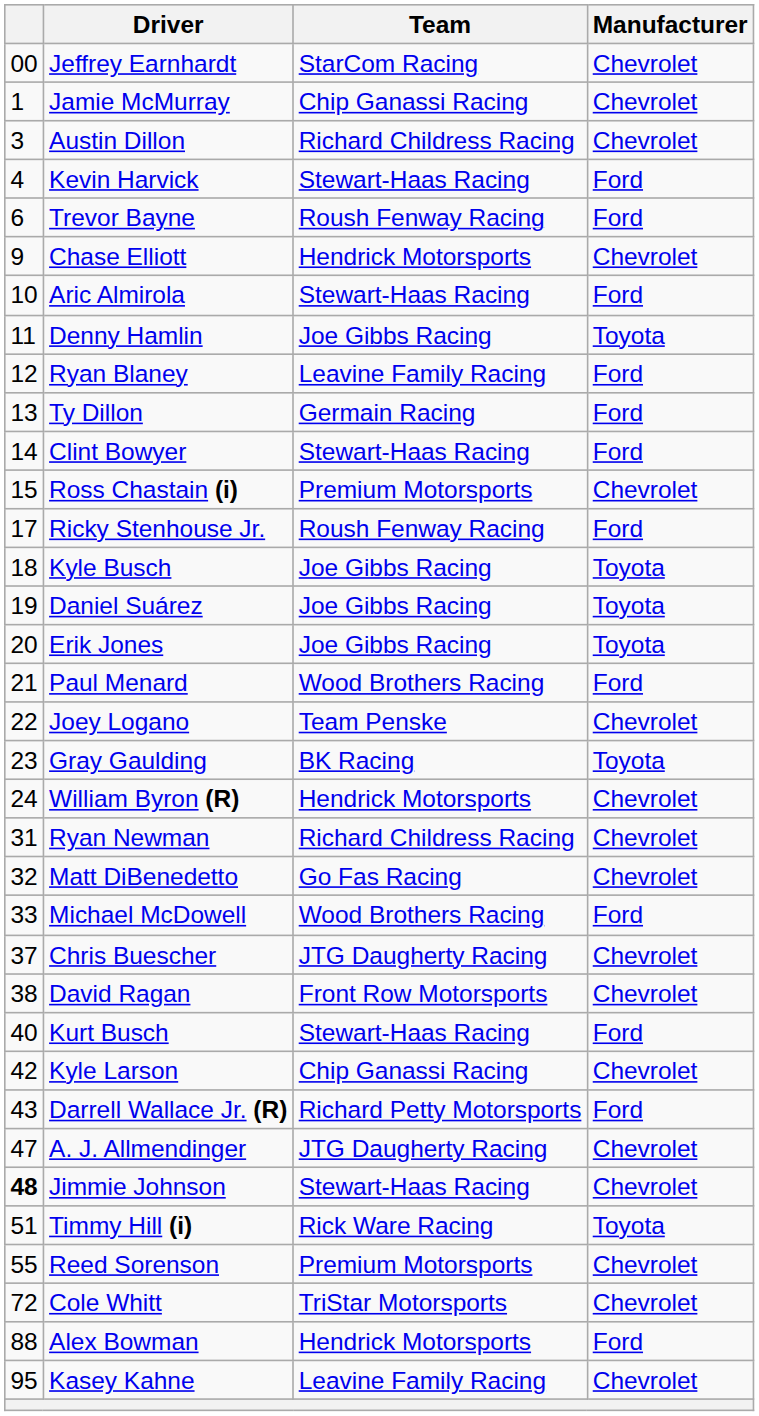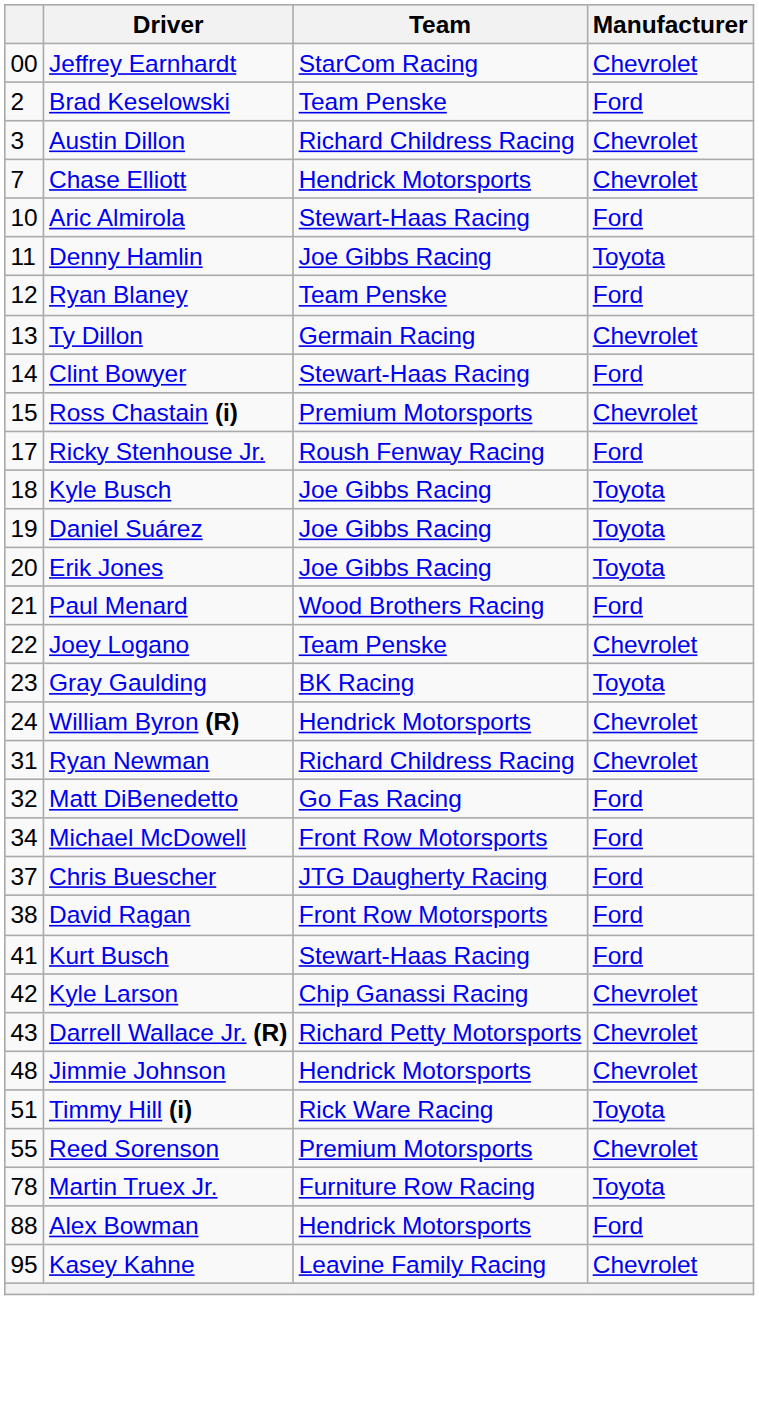- row: 1 | Jamie McMurray | Chip Ganassi Racing | Chevrolet
+ row: 2 | Brad Keselowski | Team Penske | Ford
- row: 4 | Kevin Harvick | Stewart-Haas Racing | Ford
- row: 6 | Trevor Bayne | Roush Fenway Racing | Ford
Chase Elliott | column 1: 9 -> 7
Ryan Blaney | Team: Leavine Family Racing -> Team Penske
Ty Dillon | Manufacturer: Ford -> Chevrolet
Matt DiBenedetto | Manufacturer: Chevrolet -> Ford
Michael McDowell | column 1: 33 -> 34
Michael McDowell | Team: Wood Brothers Racing -> Front Row Motorsports
Chris Buescher | Manufacturer: Chevrolet -> Ford
David Ragan | Manufacturer: Chevrolet -> Ford
Kurt Busch | column 1: 40 -> 41
Darrell Wallace Jr. (R) | Manufacturer: Ford -> Chevrolet
- row: 47 | A. J. Allmendinger | JTG Daugherty Racing | Chevrolet
Jimmie Johnson | column 1: bold -> normal
Jimmie Johnson | Team: Stewart-Haas Racing -> Hendrick Motorsports
- row: 72 | Cole Whitt | TriStar Motorsports | Chevrolet
+ row: 78 | Martin Truex Jr. | Furniture Row Racing | Toyota
